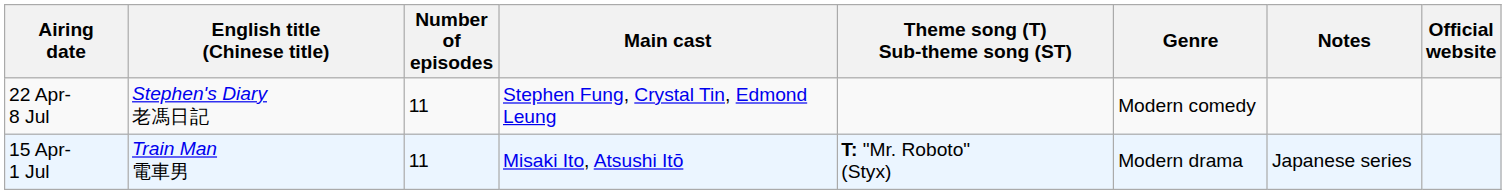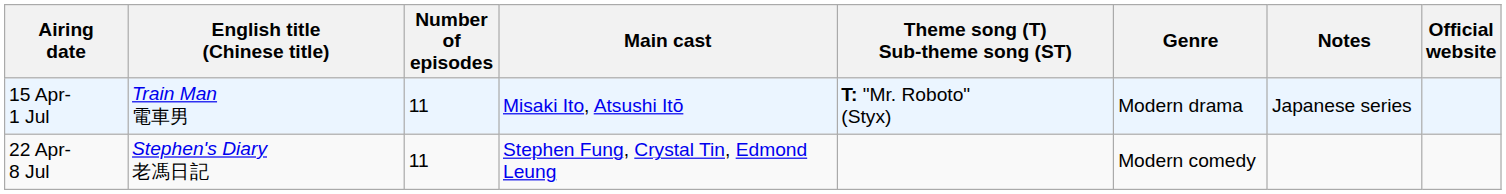rows swapped: 15 Apr- 1 Jul <-> 22 Apr- 8 Jul
